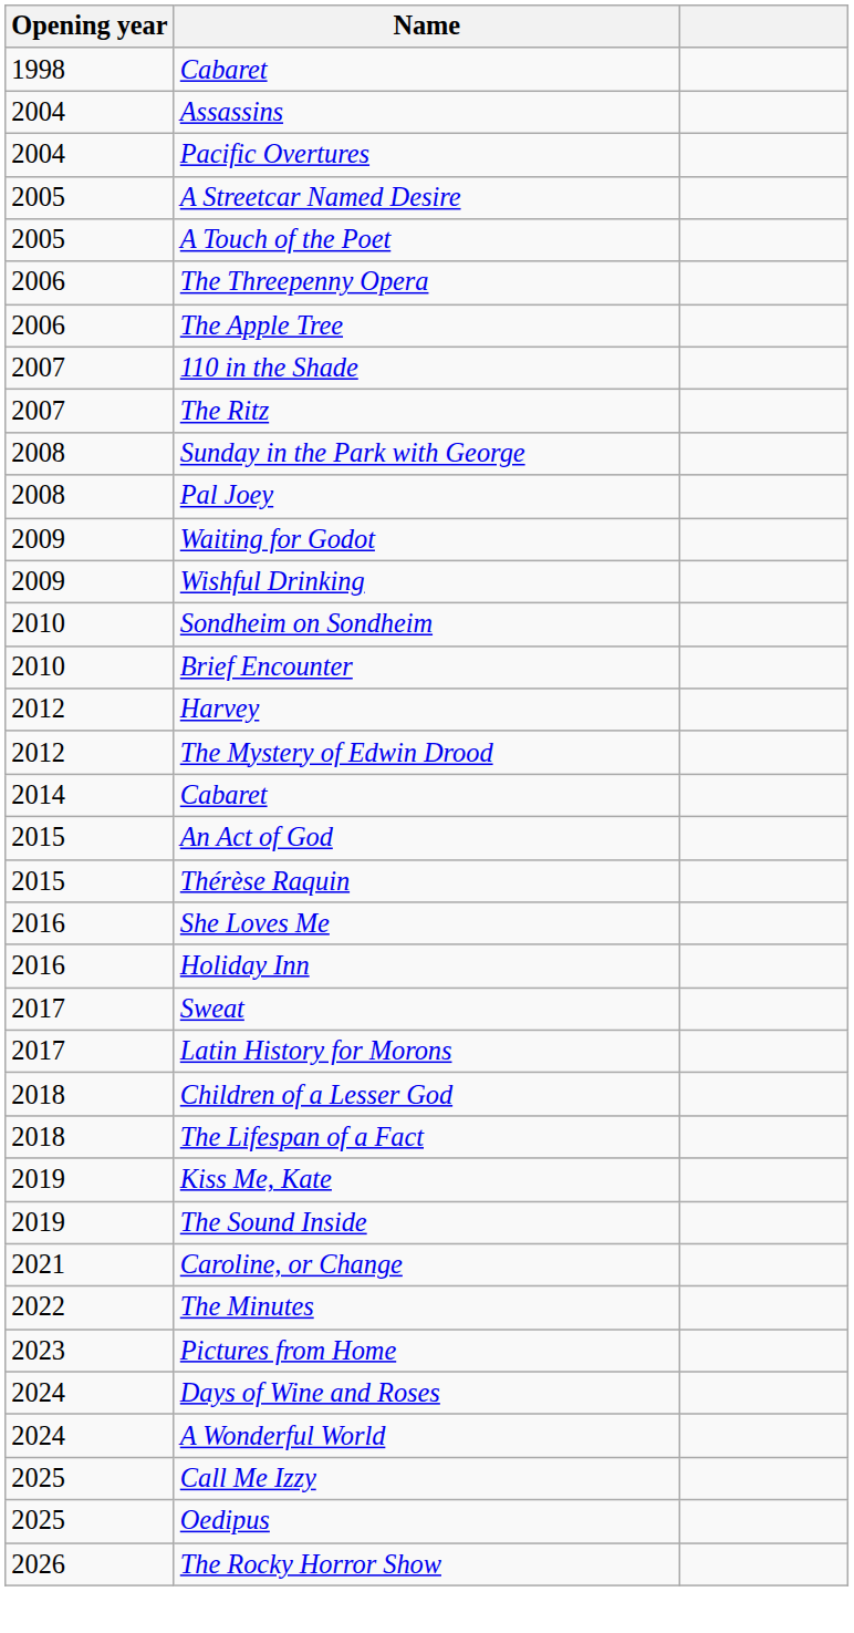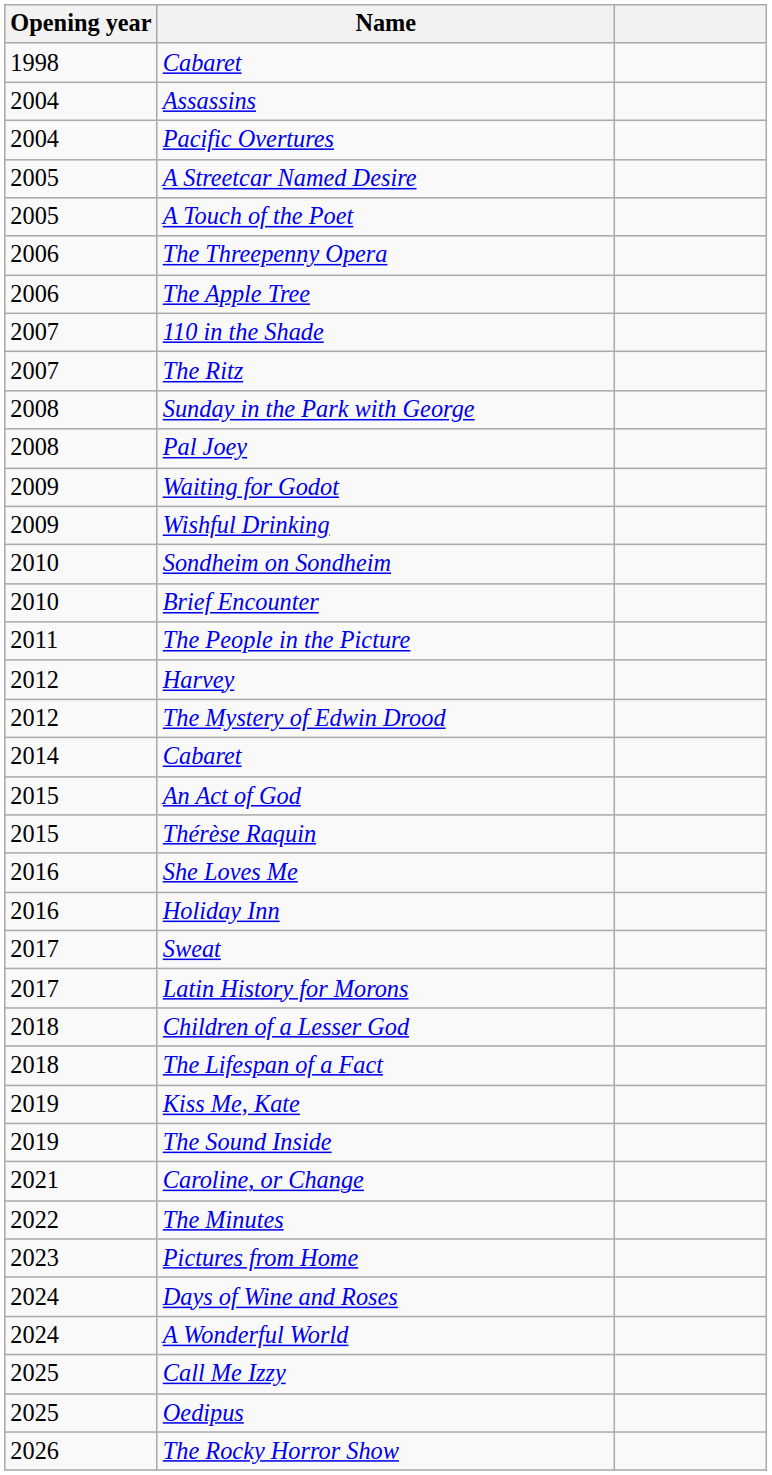+ row: 2011 | The People in the Picture
